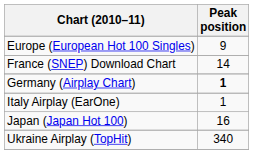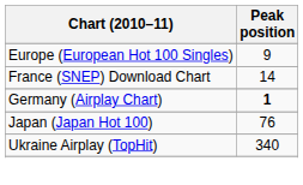- row: Italy Airplay (EarOne) | 1
Japan (Japan Hot 100) | Peak position: 16 -> 76
